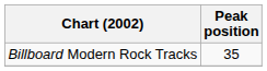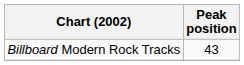Billboard Modern Rock Tracks | Peak position: 35 -> 43
